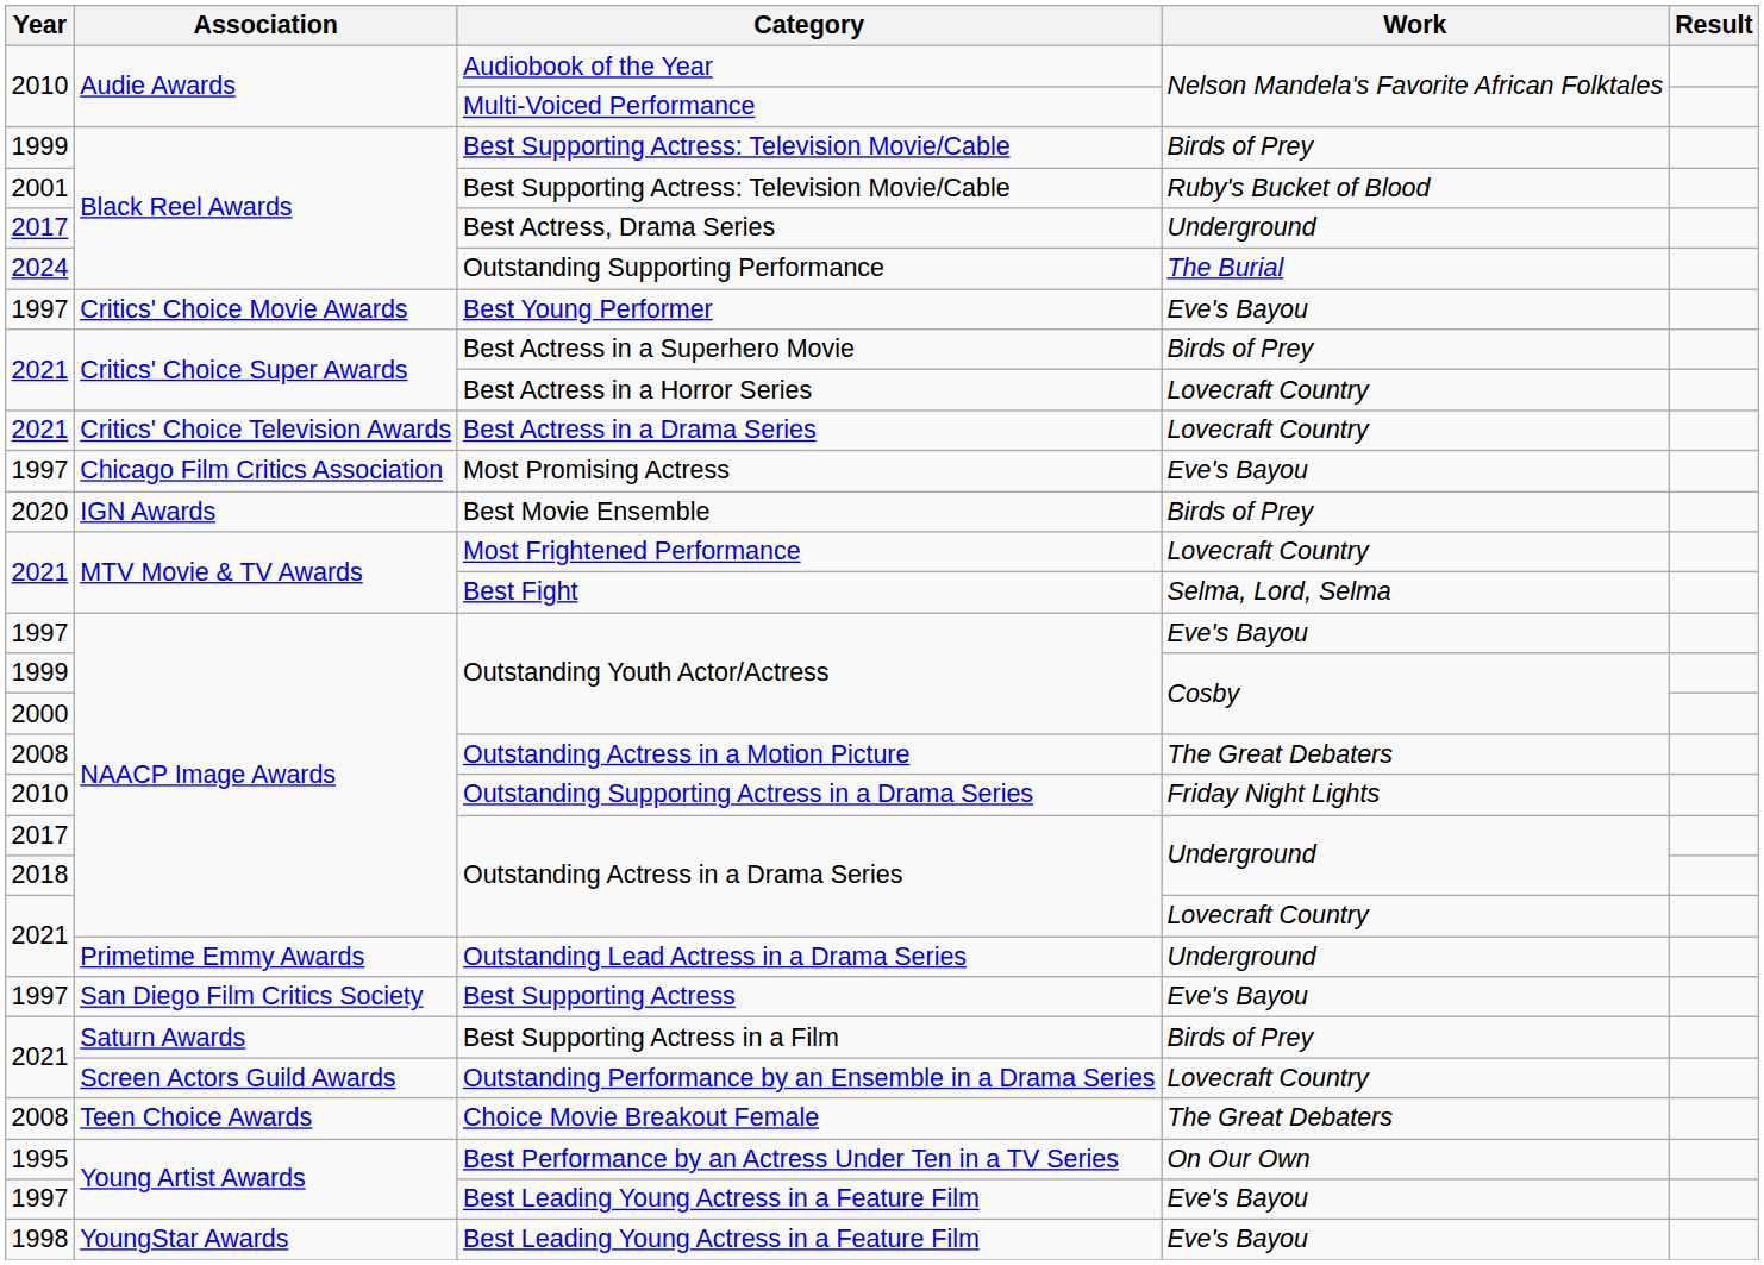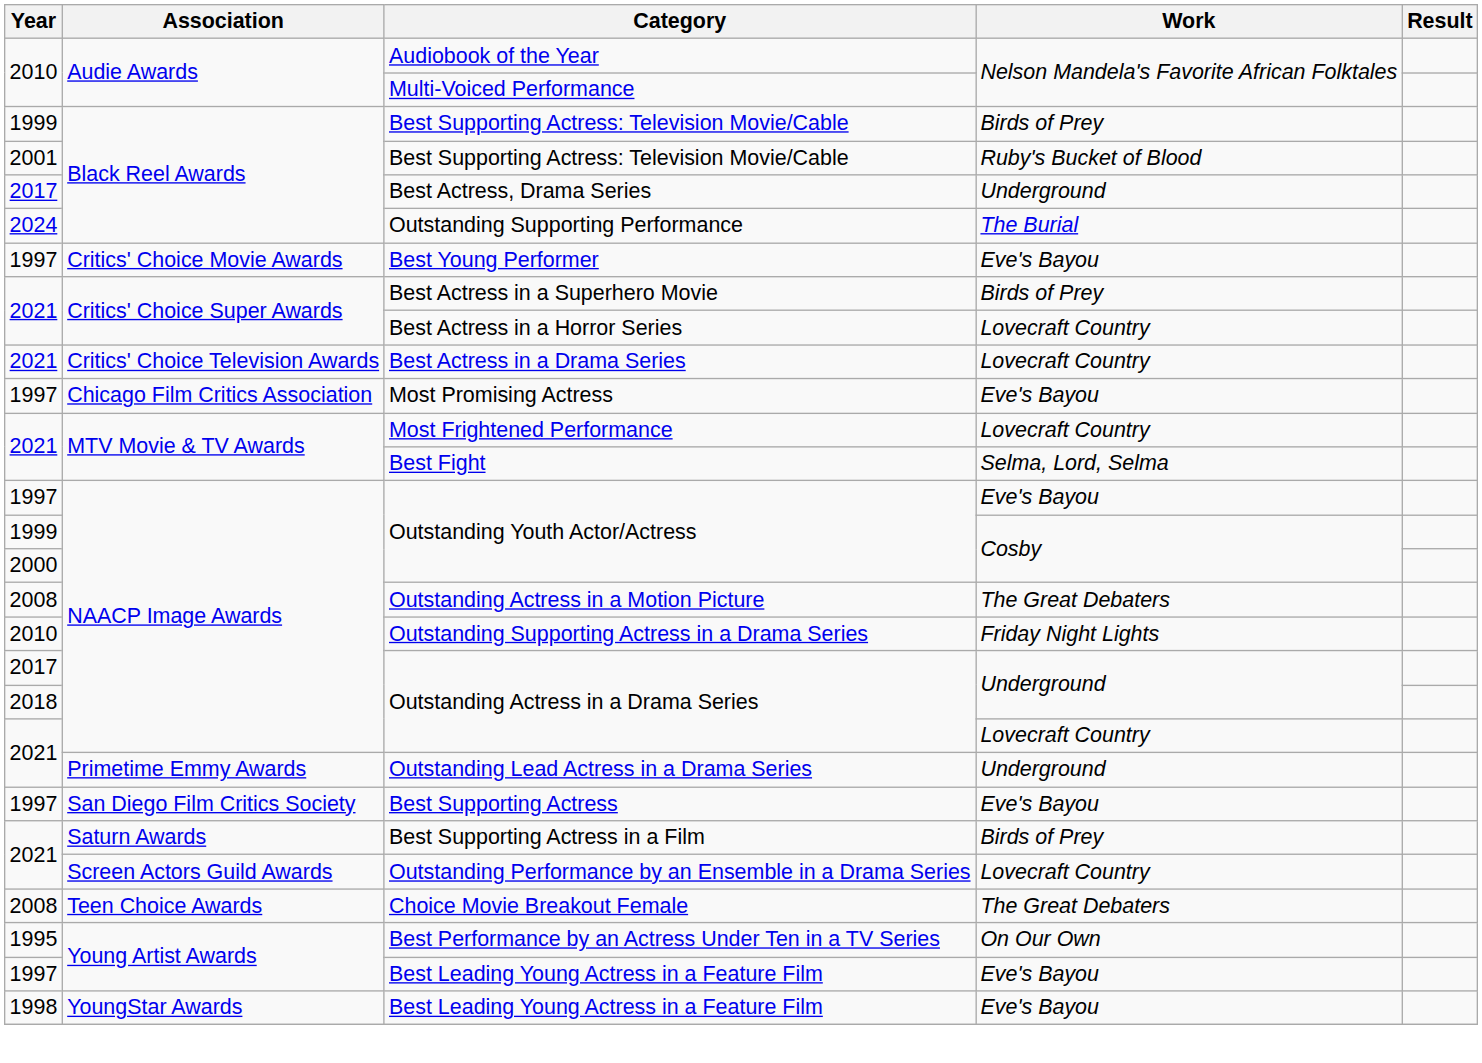- row: 2020 | IGN Awards | Best Movie Ensemble | Birds of Prey
